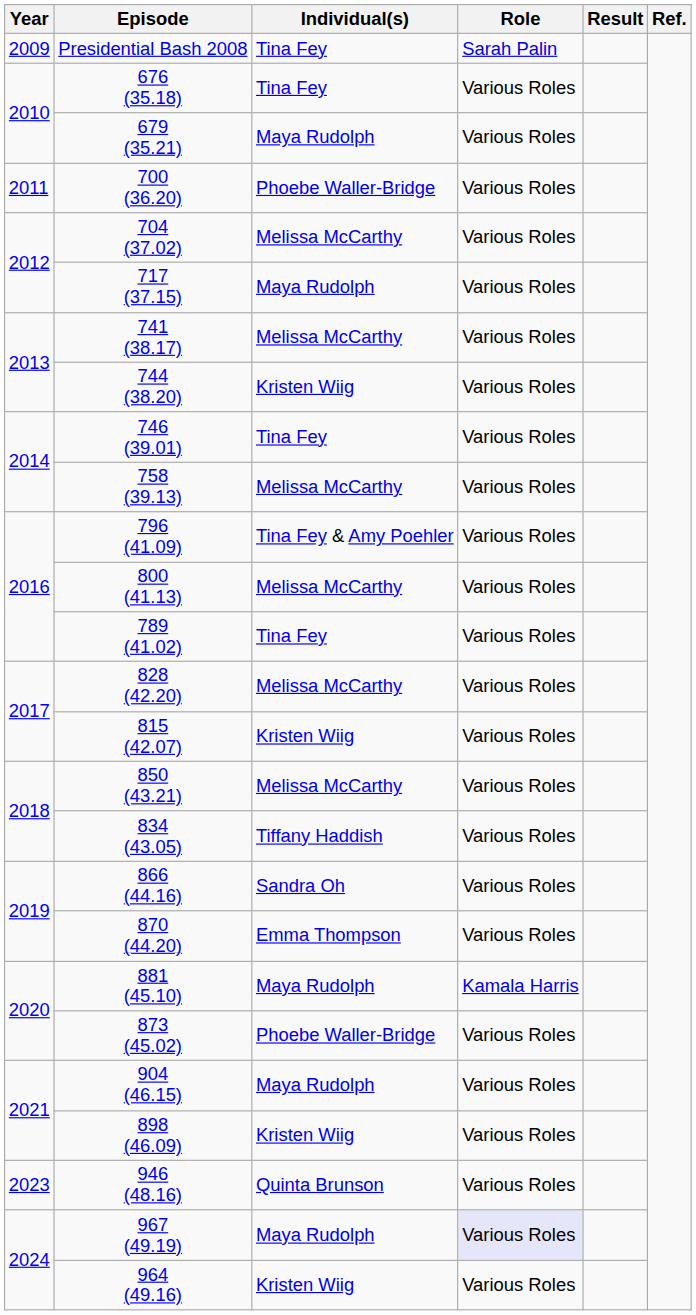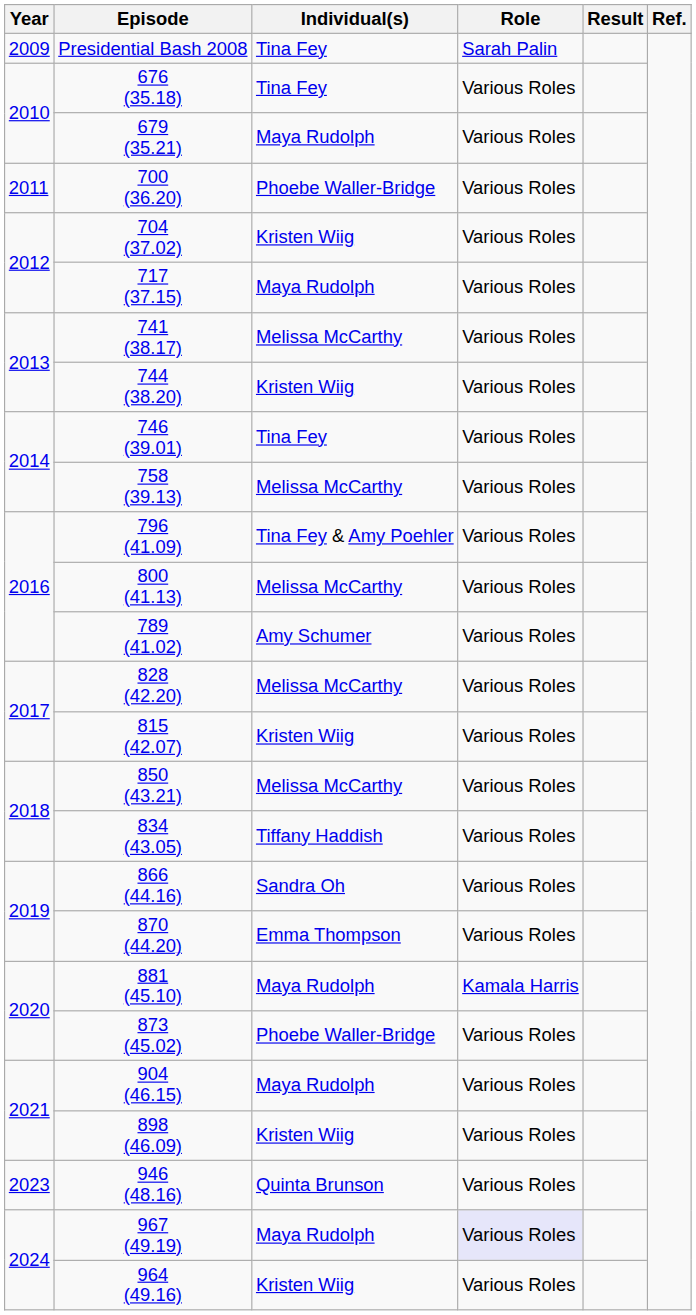704 (37.02) | Individual(s): Melissa McCarthy -> Kristen Wiig
789 (41.02) | Individual(s): Tina Fey -> Amy Schumer
